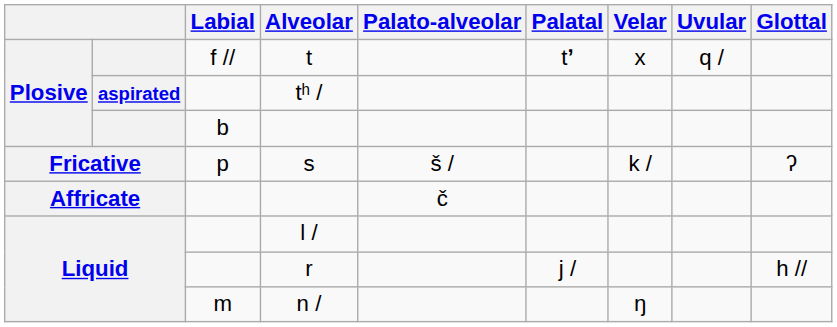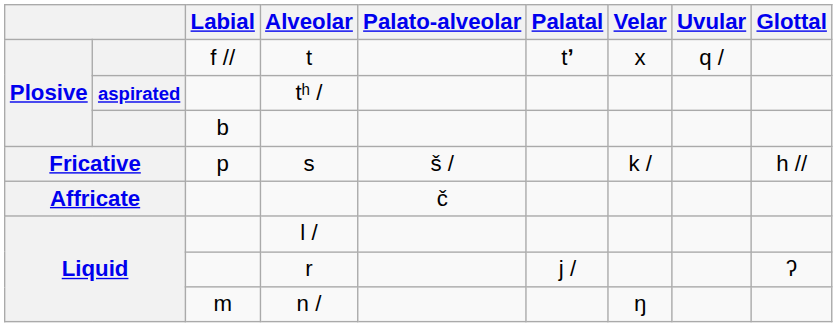s | Glottal: ʔ -> h //
r | Glottal: h // -> ʔ
